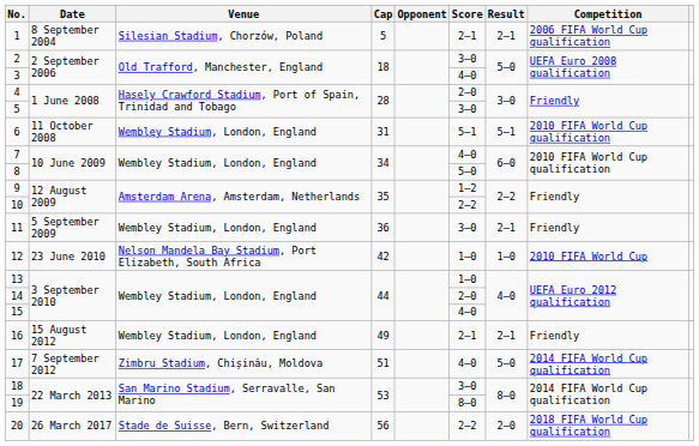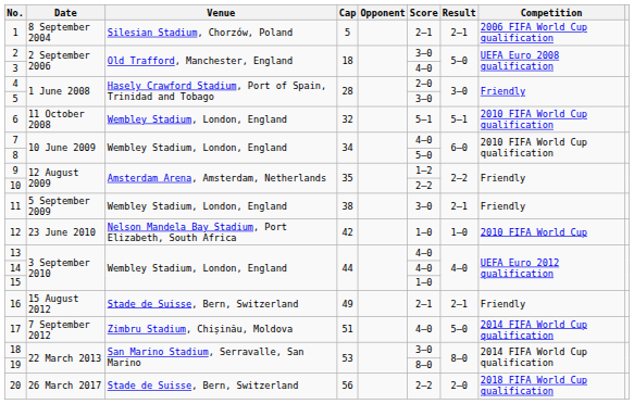6 | Cap: 31 -> 32
11 | Cap: 36 -> 38
13 | Score: 1–0 -> 4–0
14 | Score: 2–0 -> 4–0
15 | Score: 4–0 -> 1–0
16 | Venue: Wembley Stadium, London, England -> Stade de Suisse, Bern, Switzerland
